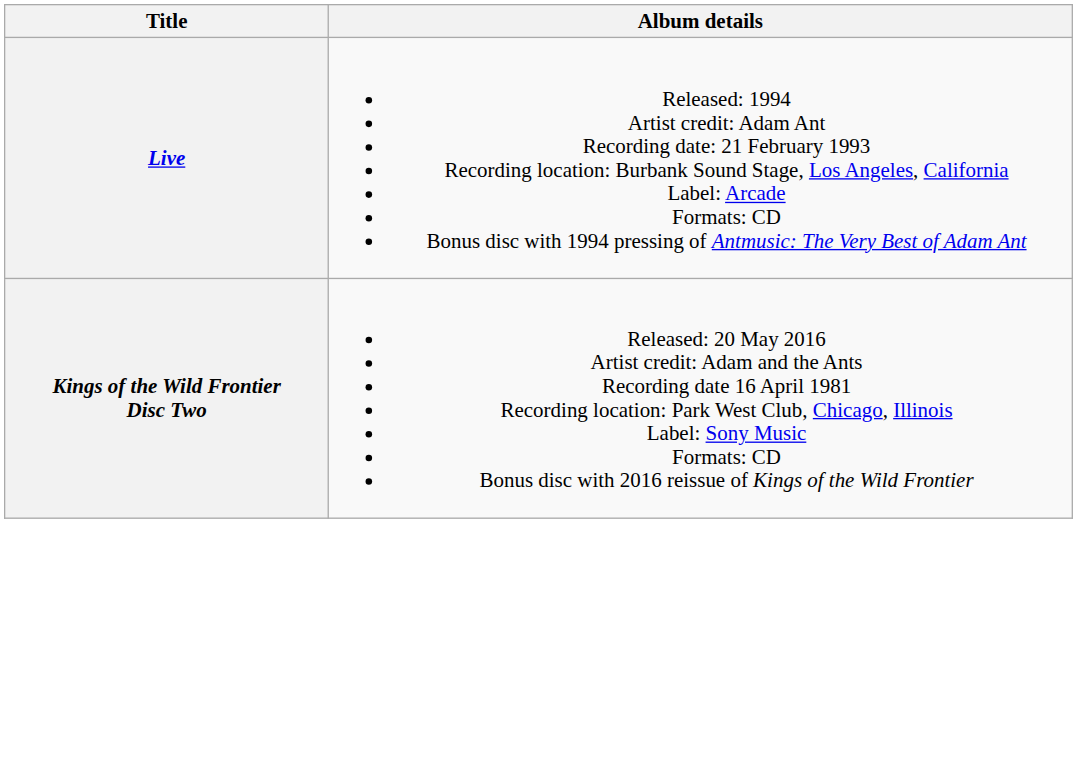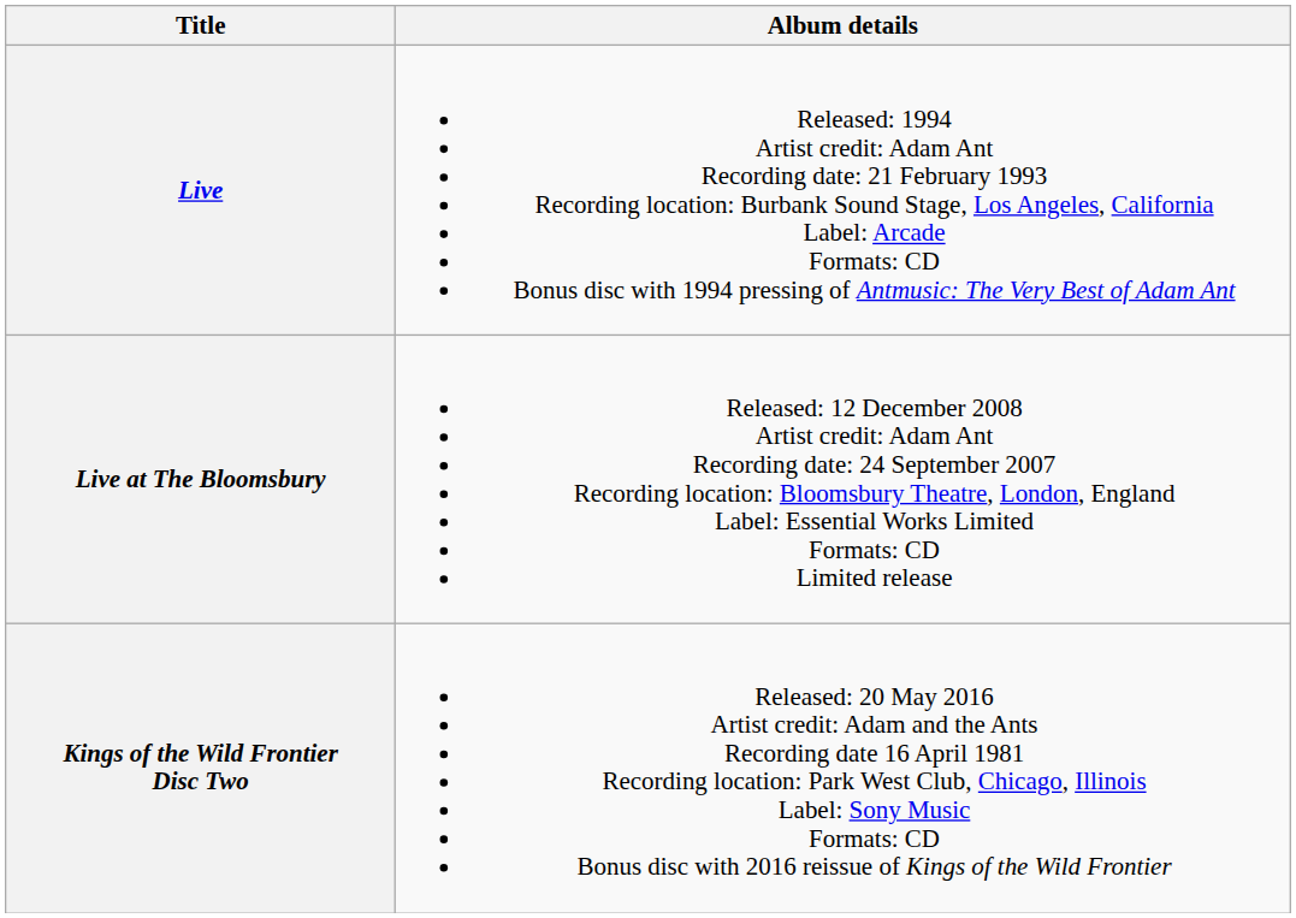+ row: Live at The Bloomsbury | Released: 12 December 2008 Artist credit: Adam Ant Recording date: 24 September 2007 Recording location: Bloomsbury Theatre, London, England Label: Essential Works Limited Formats: CD Limited release
